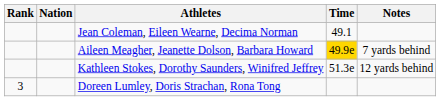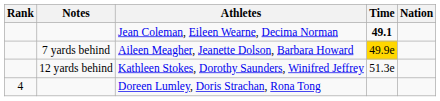columns swapped: Nation <-> Notes
Jean Coleman, Eileen Wearne, Decima Norman | Time: normal -> bold
Doreen Lumley, Doris Strachan, Rona Tong | Rank: 3 -> 4
